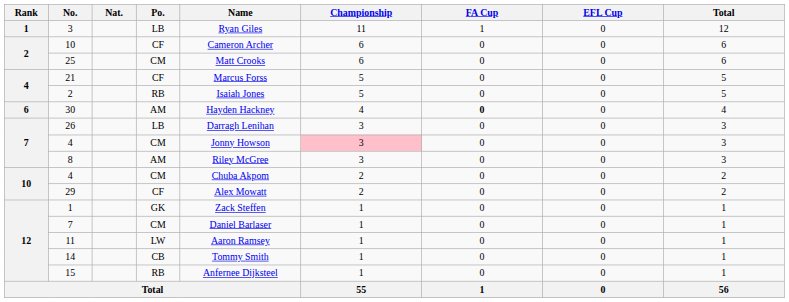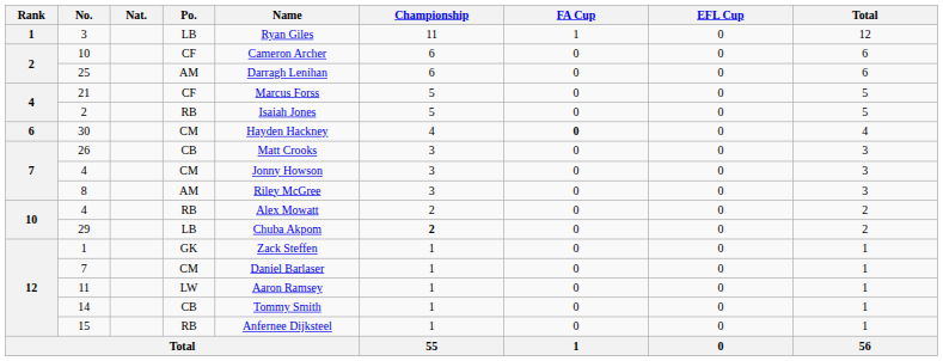25 | Po.: CM -> AM
25 | Name: Matt Crooks -> Darragh Lenihan
30 | Po.: AM -> CM
26 | Po.: LB -> CB
26 | Name: Darragh Lenihan -> Matt Crooks
7 / 4 | Championship: pink background -> no background
10 / 4 | Po.: CM -> RB
10 / 4 | Name: Chuba Akpom -> Alex Mowatt
29 | Po.: CF -> LB
29 | Name: Alex Mowatt -> Chuba Akpom
29 | Championship: normal -> bold
